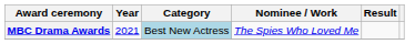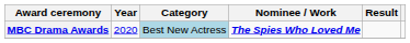MBC Drama Awards | Year: 2021 -> 2020
MBC Drama Awards | Nominee / Work: normal -> bold
